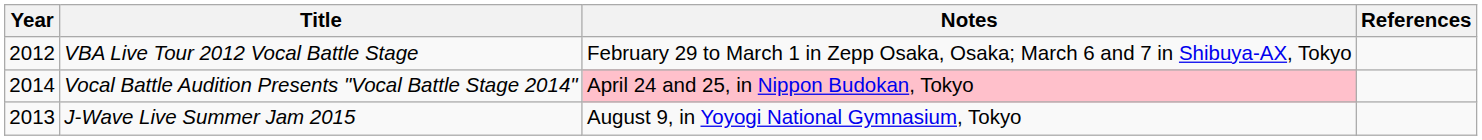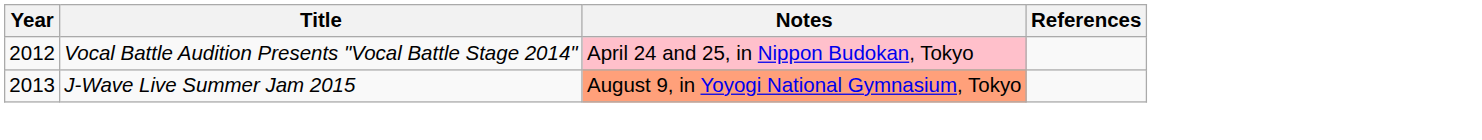- row: 2012 | VBA Live Tour 2012 Vocal Battle Stage | February 29 to March 1 in Zepp Osaka, Osaka; March 6 and 7 in Shibuya-AX, Tokyo
Vocal Battle Audition Presents "Vocal Battle Stage 2014" | Year: 2014 -> 2012
J-Wave Live Summer Jam 2015 | Notes: no background -> lightsalmon background
